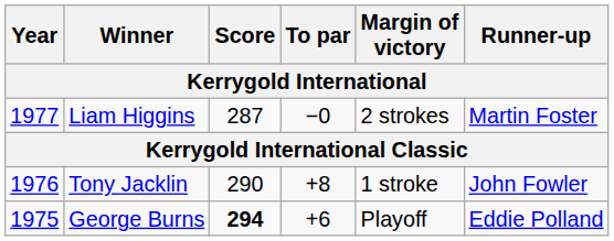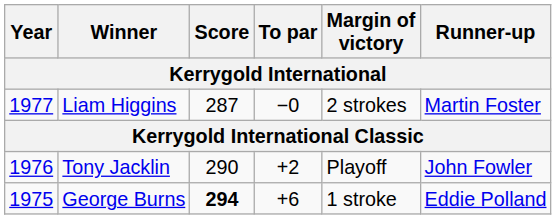Tony Jacklin | To par: +8 -> +2
Tony Jacklin | Margin of victory: 1 stroke -> Playoff
George Burns | Margin of victory: Playoff -> 1 stroke
